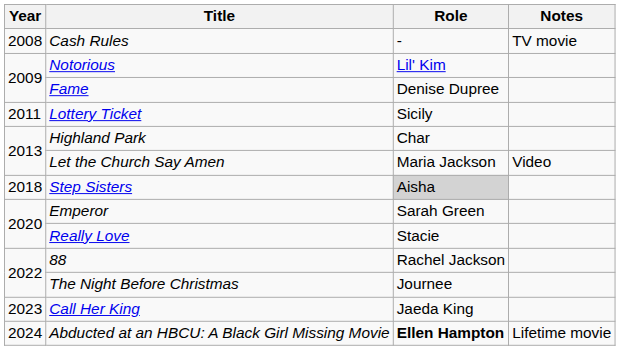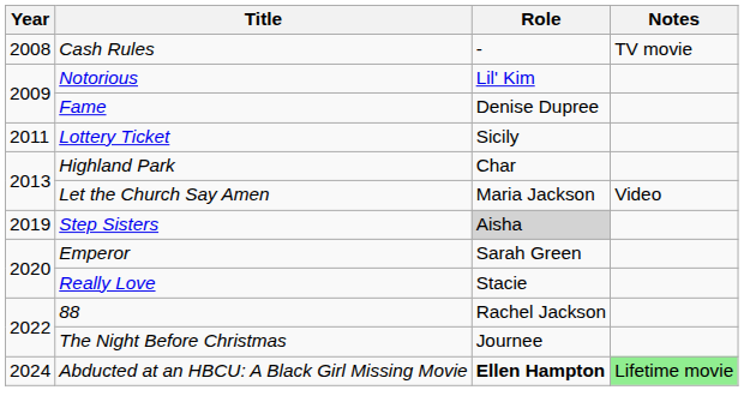Step Sisters | Year: 2018 -> 2019
- row: 2023 | Call Her King | Jaeda King
Abducted at an HBCU: A Black Girl Missing Movie | Notes: no background -> lightgreen background
